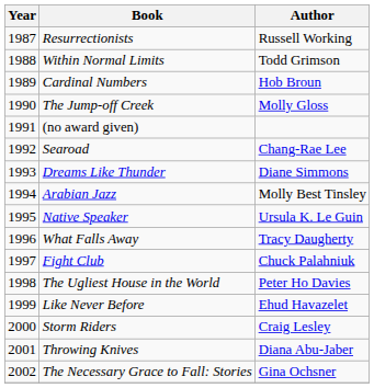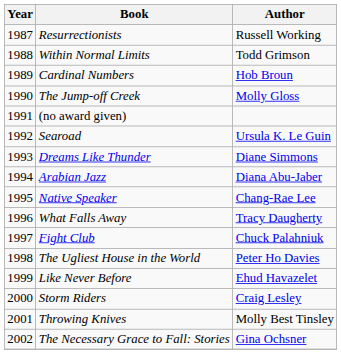Searoad | Author: Chang-Rae Lee -> Ursula K. Le Guin
Arabian Jazz | Author: Molly Best Tinsley -> Diana Abu-Jaber
Native Speaker | Author: Ursula K. Le Guin -> Chang-Rae Lee
Throwing Knives | Author: Diana Abu-Jaber -> Molly Best Tinsley
